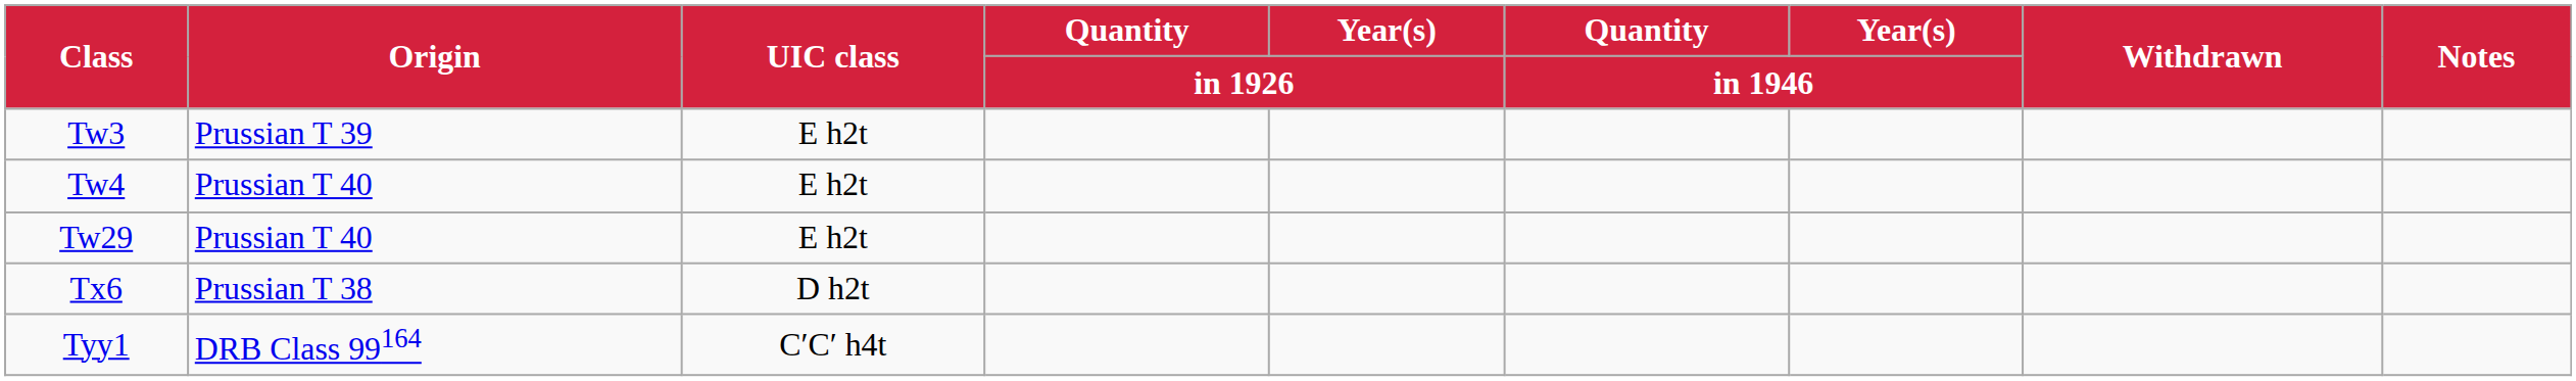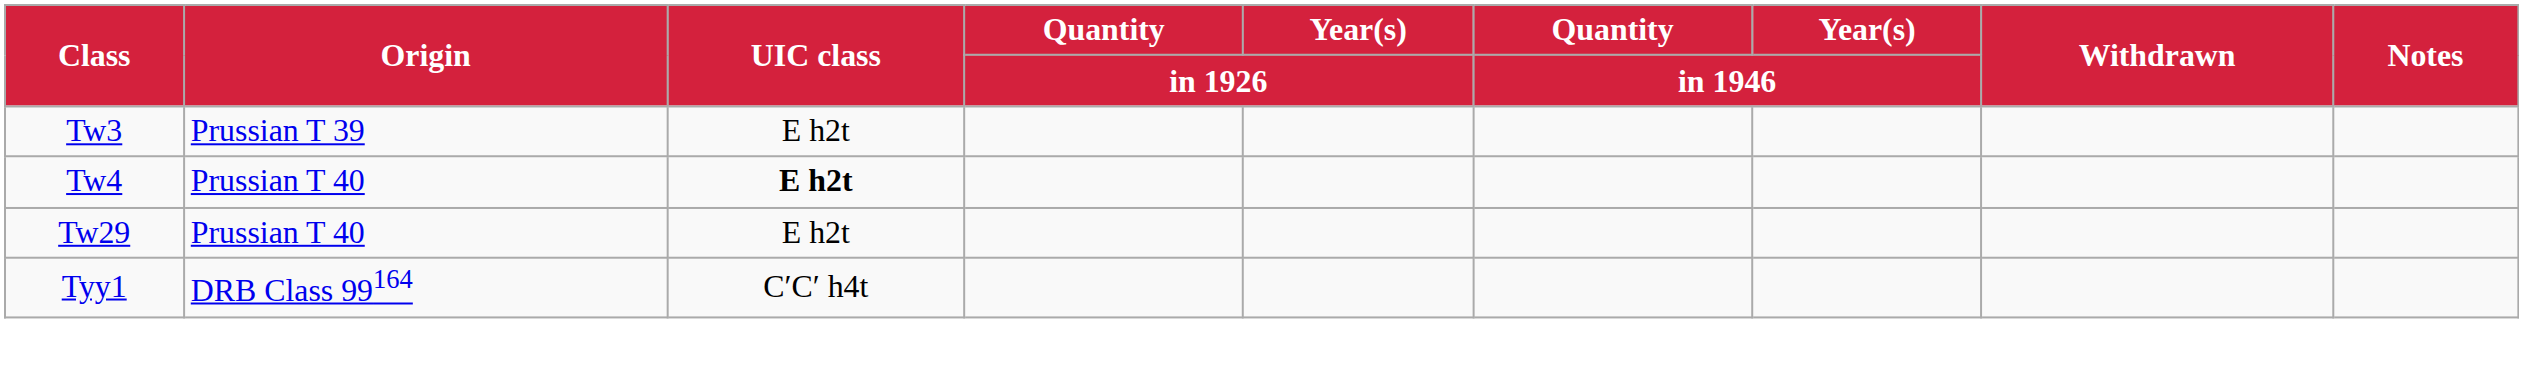Tw4 | UIC class: normal -> bold
- row: Tx6 | Prussian T 38 | D h2t
